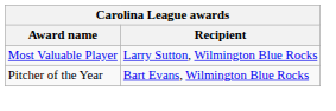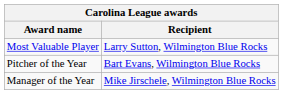+ row: Manager of the Year | Mike Jirschele, Wilmington Blue Rocks
